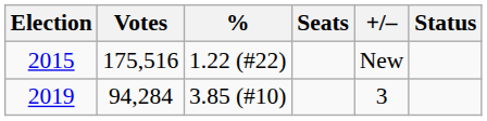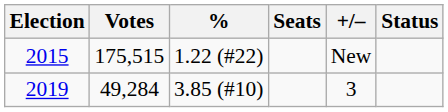2015 | Votes: 175,516 -> 175,515
2019 | Votes: 94,284 -> 49,284
